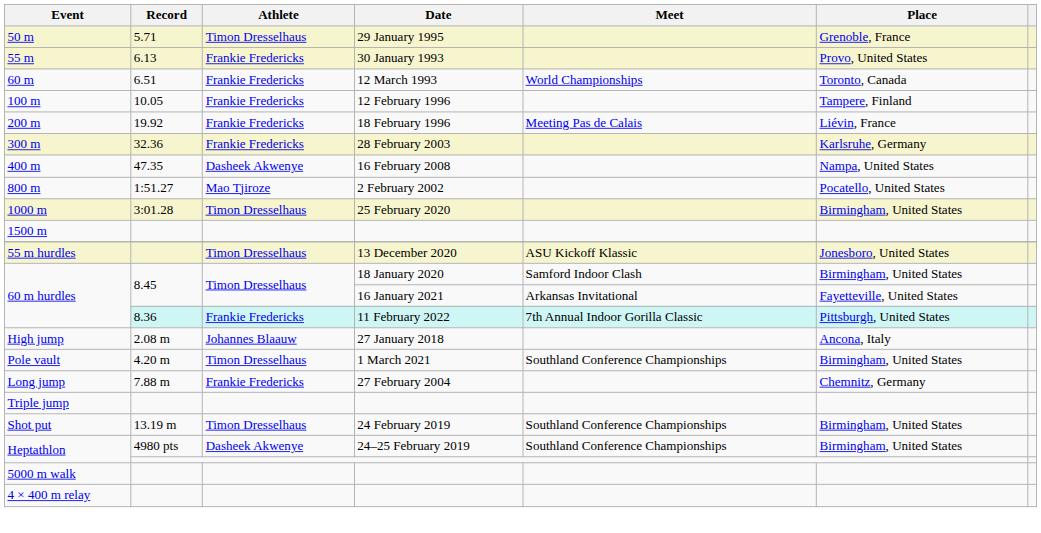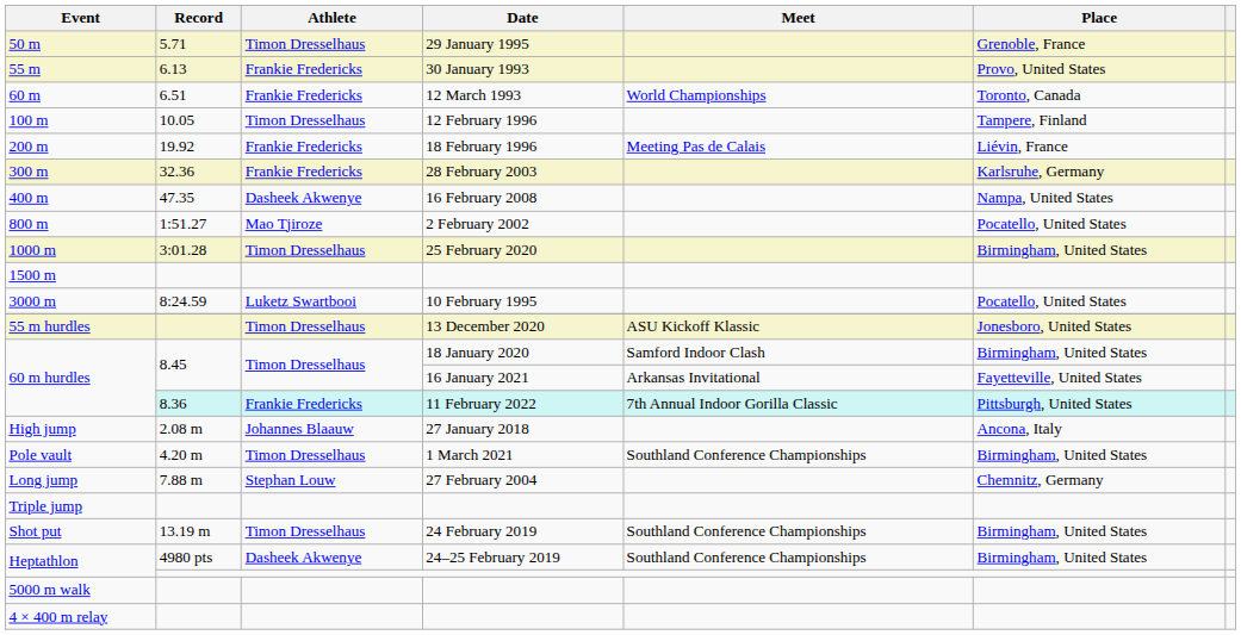100 m | Athlete: Frankie Fredericks -> Timon Dresselhaus
+ row: 3000 m | 8:24.59 | Luketz Swartbooi | 10 February 1995 | Pocatello, United States
Long jump | Athlete: Frankie Fredericks -> Stephan Louw
